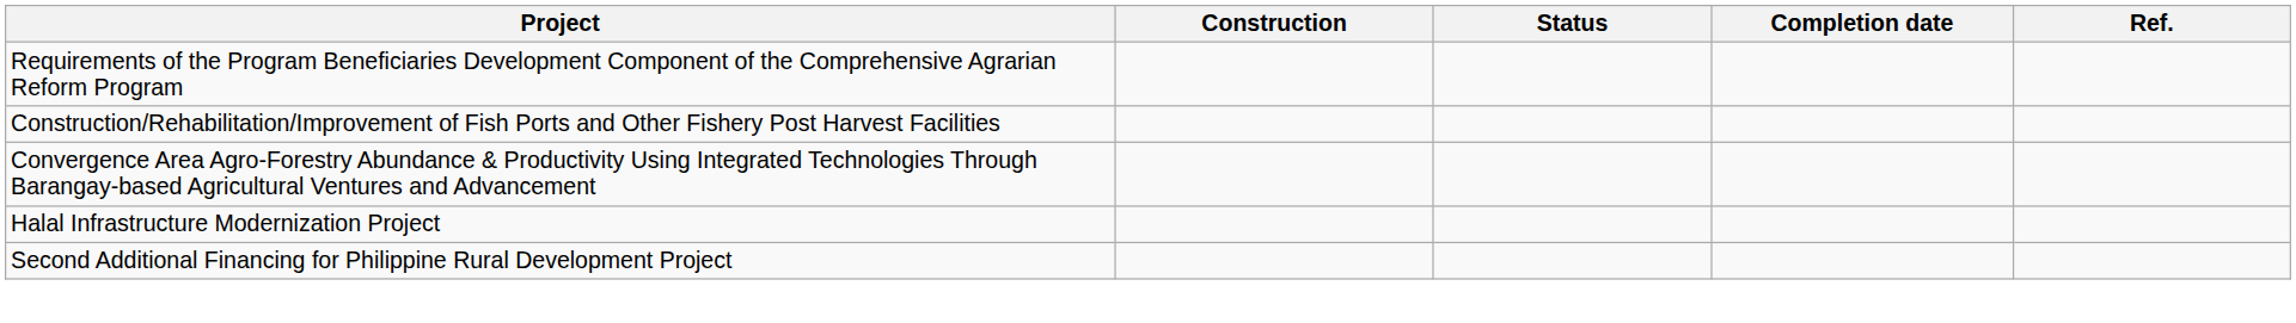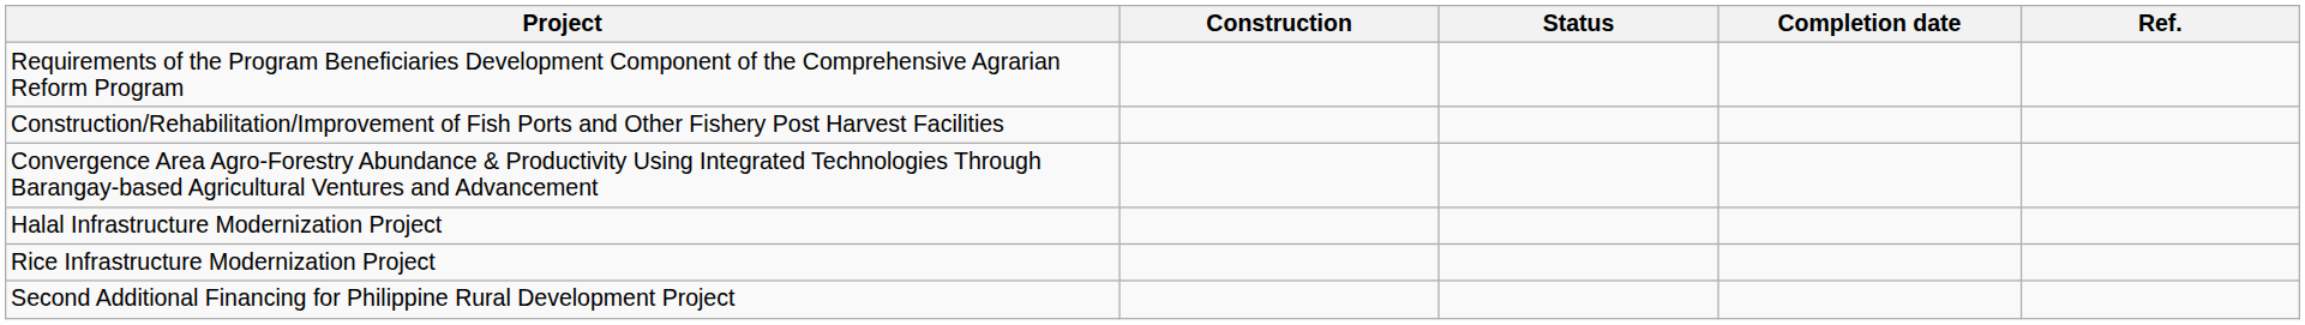+ row: Rice Infrastructure Modernization Project
